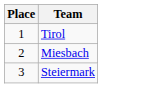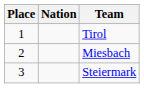+ column: Nation
